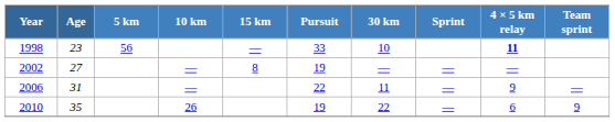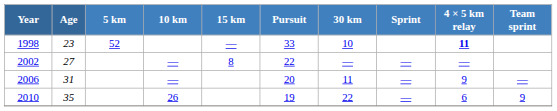1998 | 5 km: 56 -> 52
2002 | Pursuit: 19 -> 22
2006 | Pursuit: 22 -> 20
